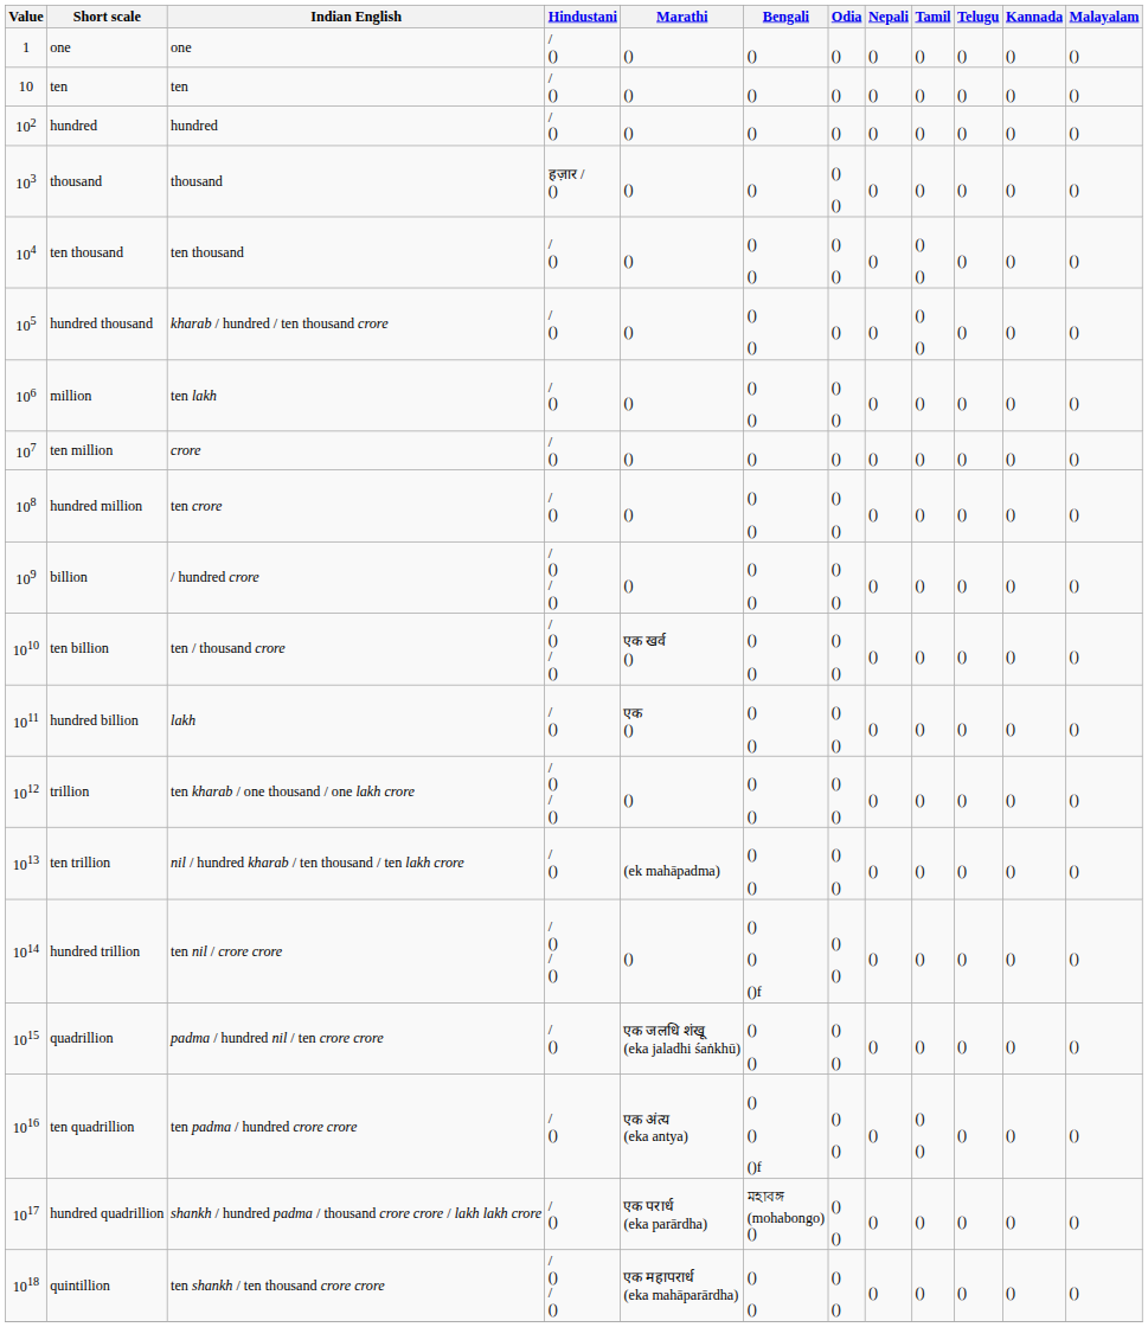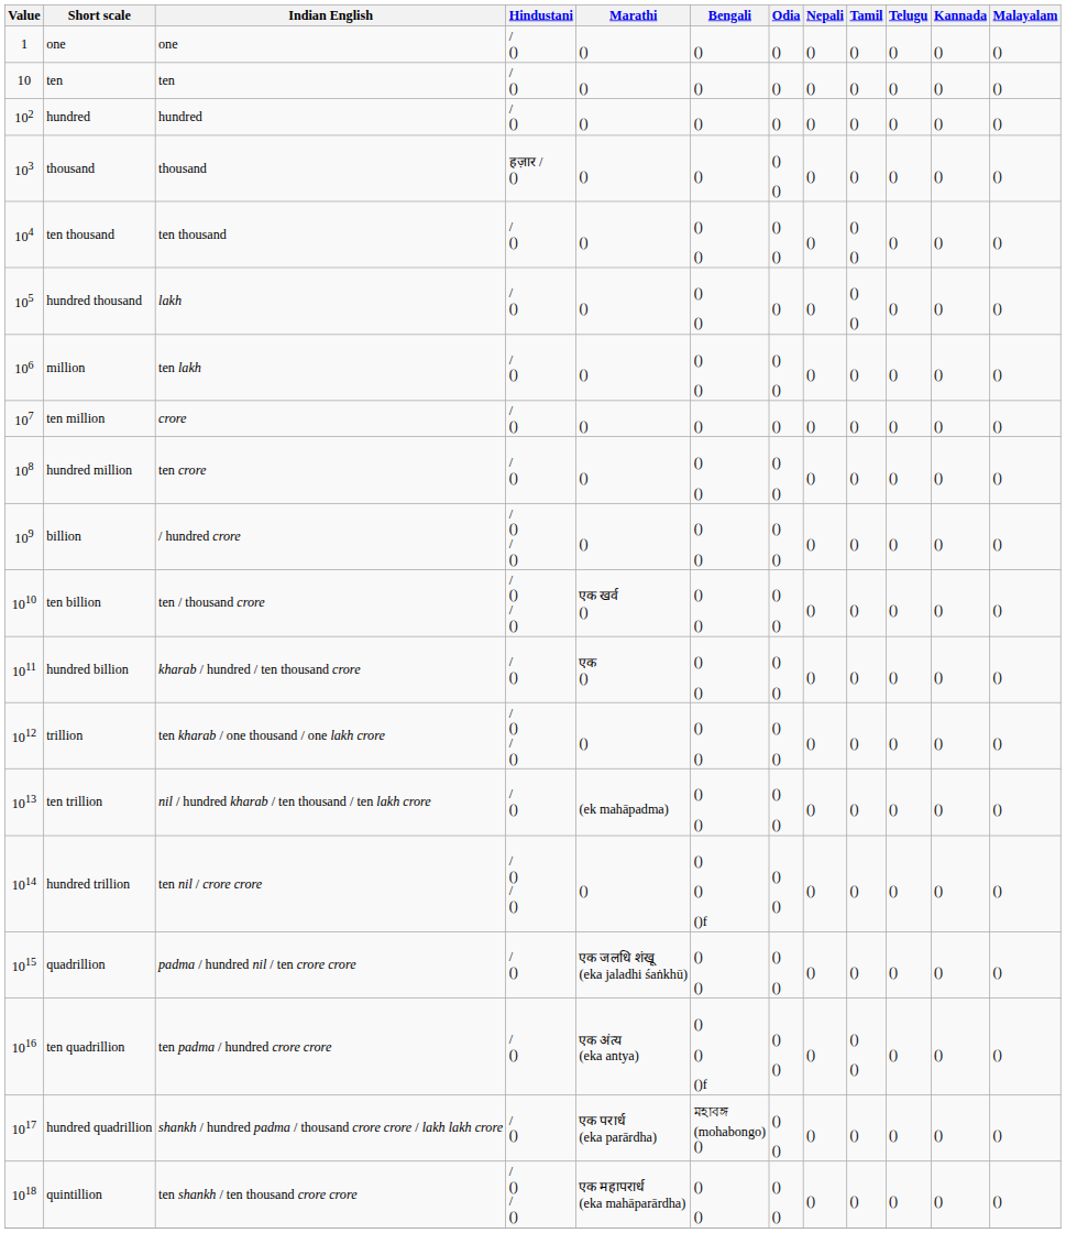hundred thousand | Indian English: kharab / hundred / ten thousand crore -> lakh
hundred billion | Indian English: lakh -> kharab / hundred / ten thousand crore
